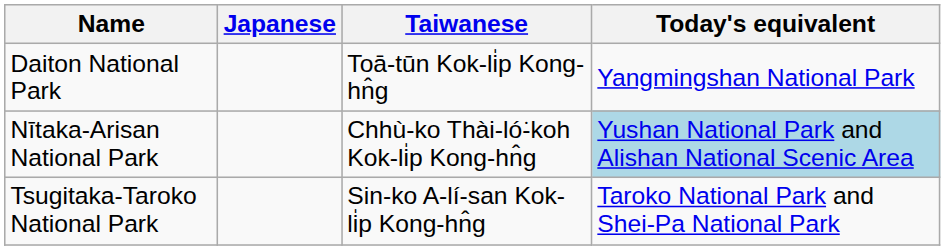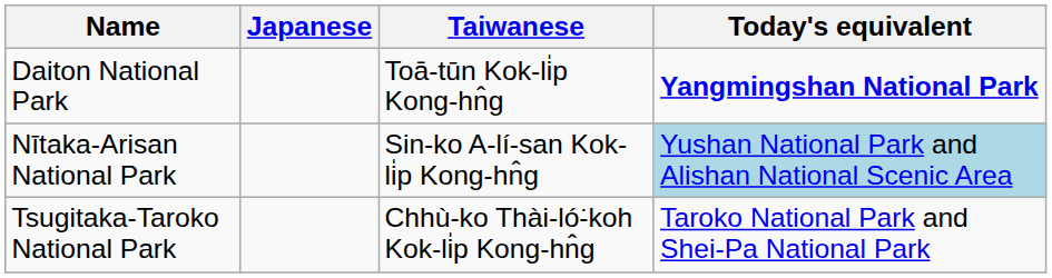Daiton National Park | Today's equivalent: normal -> bold
Nītaka-Arisan National Park | Taiwanese: Chhù-ko Thài-ló͘-koh Kok-li̍p Kong-hn̂g -> Sin-ko A-lí-san Kok-li̍p Kong-hn̂g
Tsugitaka-Taroko National Park | Taiwanese: Sin-ko A-lí-san Kok-li̍p Kong-hn̂g -> Chhù-ko Thài-ló͘-koh Kok-li̍p Kong-hn̂g
